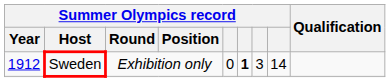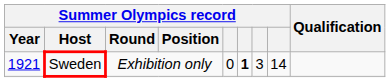Sweden | Summer Olympics record / Year: 1912 -> 1921
